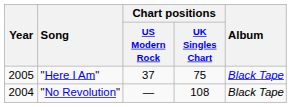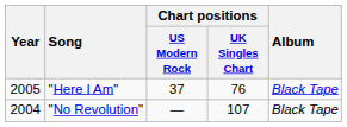"Here I Am" | Chart positions / UK Singles Chart: 75 -> 76
"No Revolution" | Chart positions / UK Singles Chart: 108 -> 107
